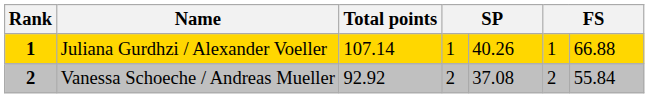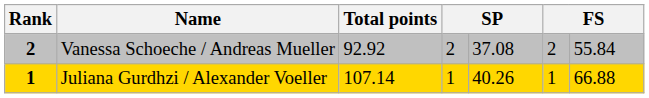rows swapped: Juliana Gurdhzi / Alexander Voeller <-> Vanessa Schoeche / Andreas Mueller
